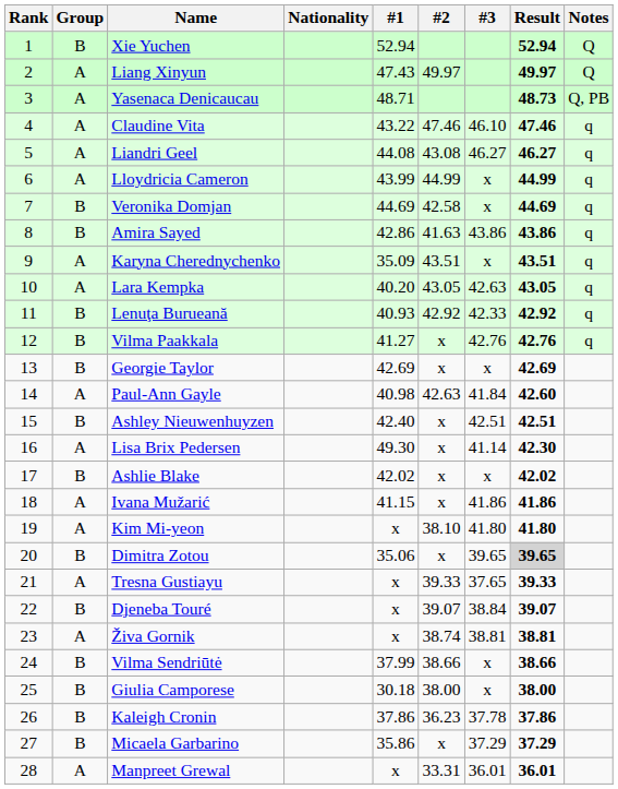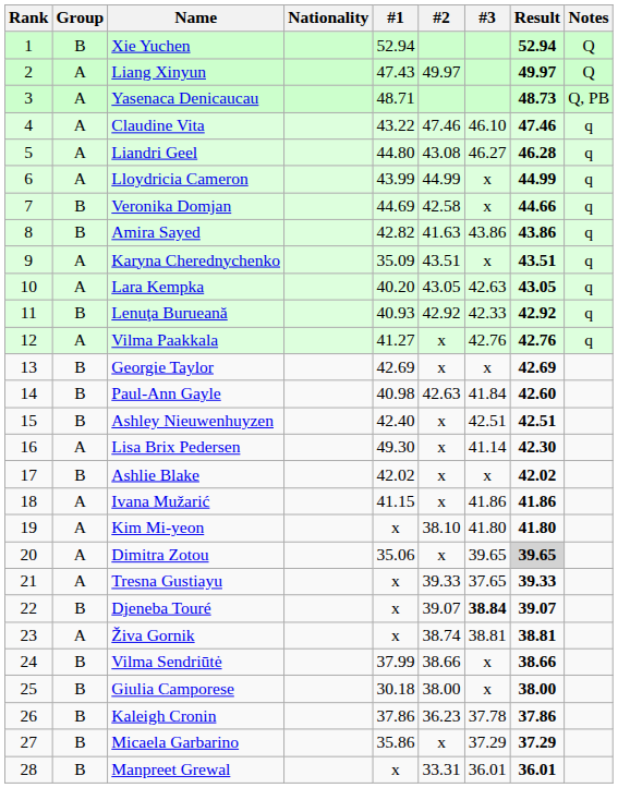Liandri Geel | #1: 44.08 -> 44.80
Liandri Geel | Result: 46.27 -> 46.28
Veronika Domjan | Result: 44.69 -> 44.66
Amira Sayed | #1: 42.86 -> 42.82
Vilma Paakkala | Group: B -> A
Paul-Ann Gayle | Group: A -> B
Dimitra Zotou | Group: B -> A
Djeneba Touré | #3: normal -> bold
Manpreet Grewal | Group: A -> B
